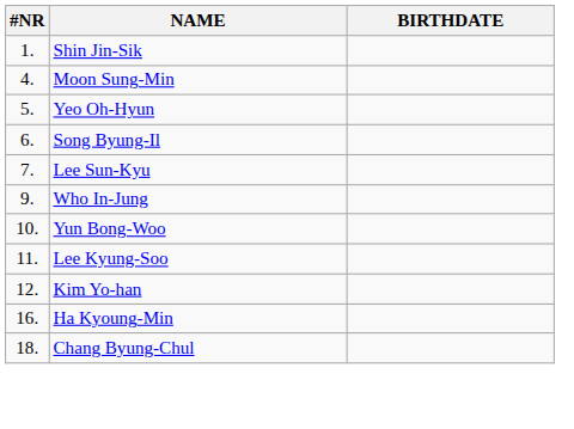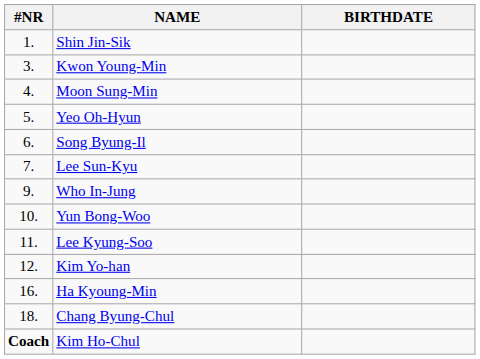+ row: 3. | Kwon Young-Min
+ row: Coach | Kim Ho-Chul
